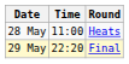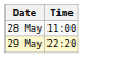- column: Round | Heats | Final
